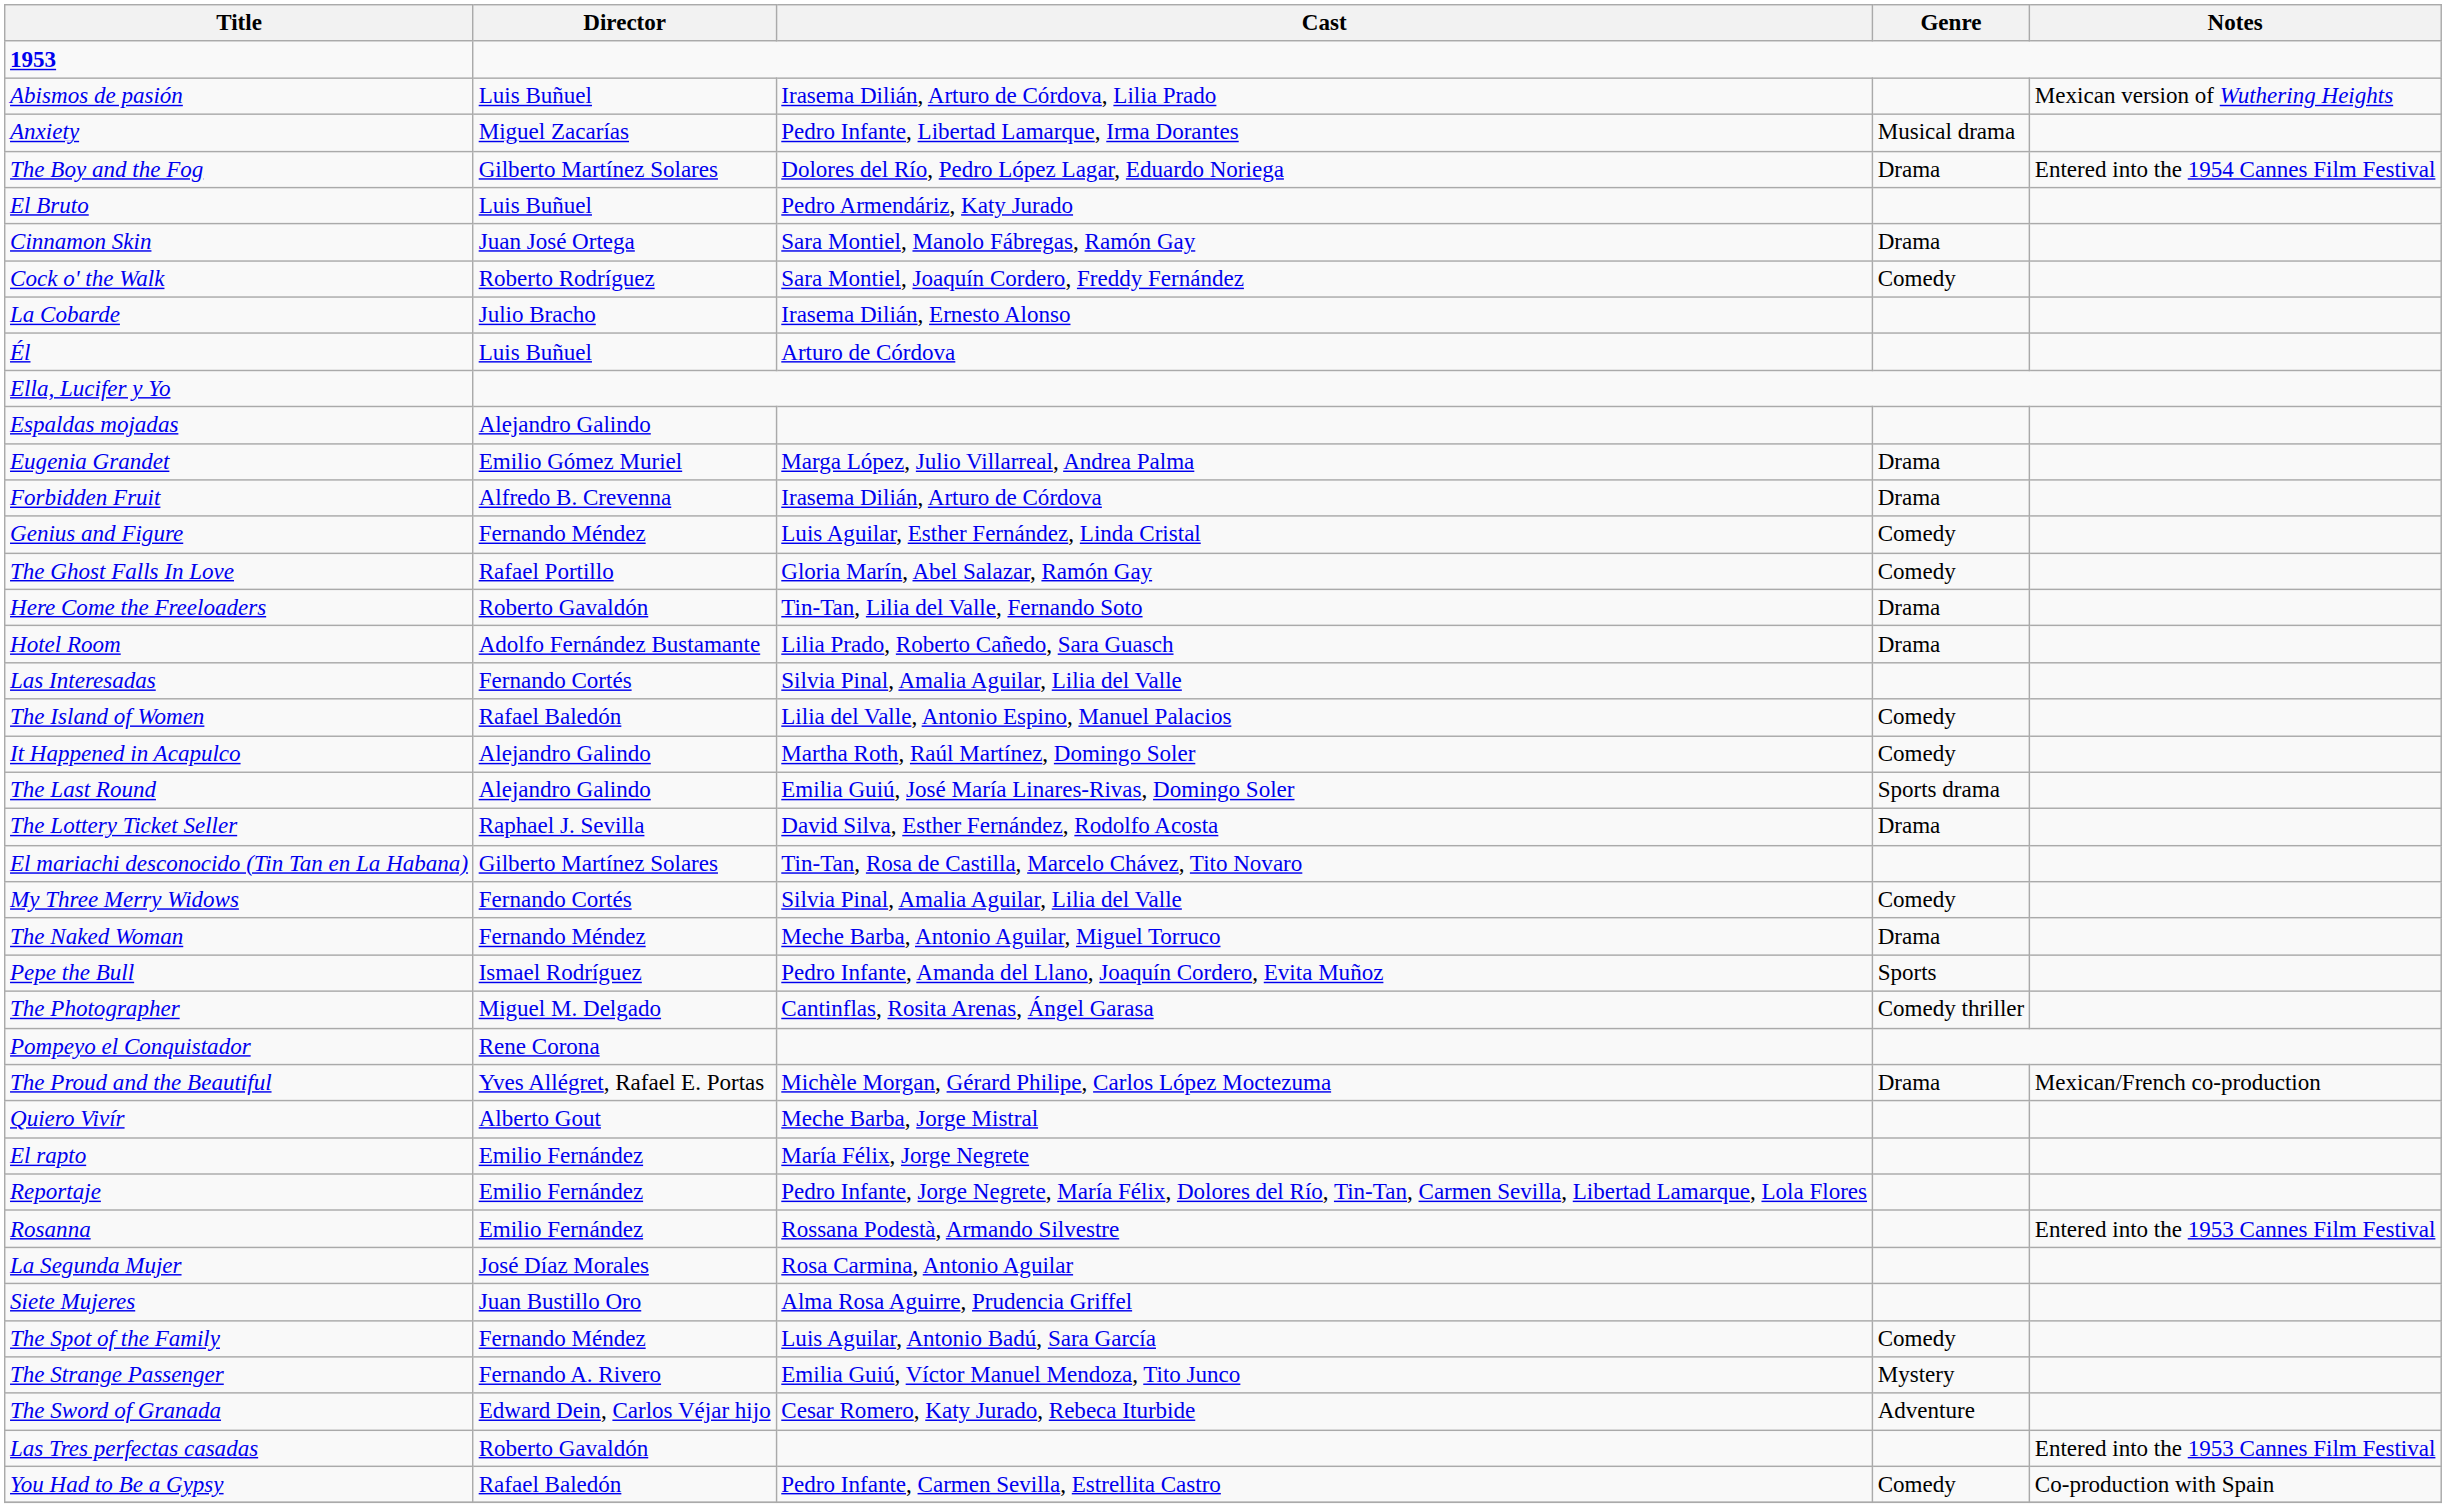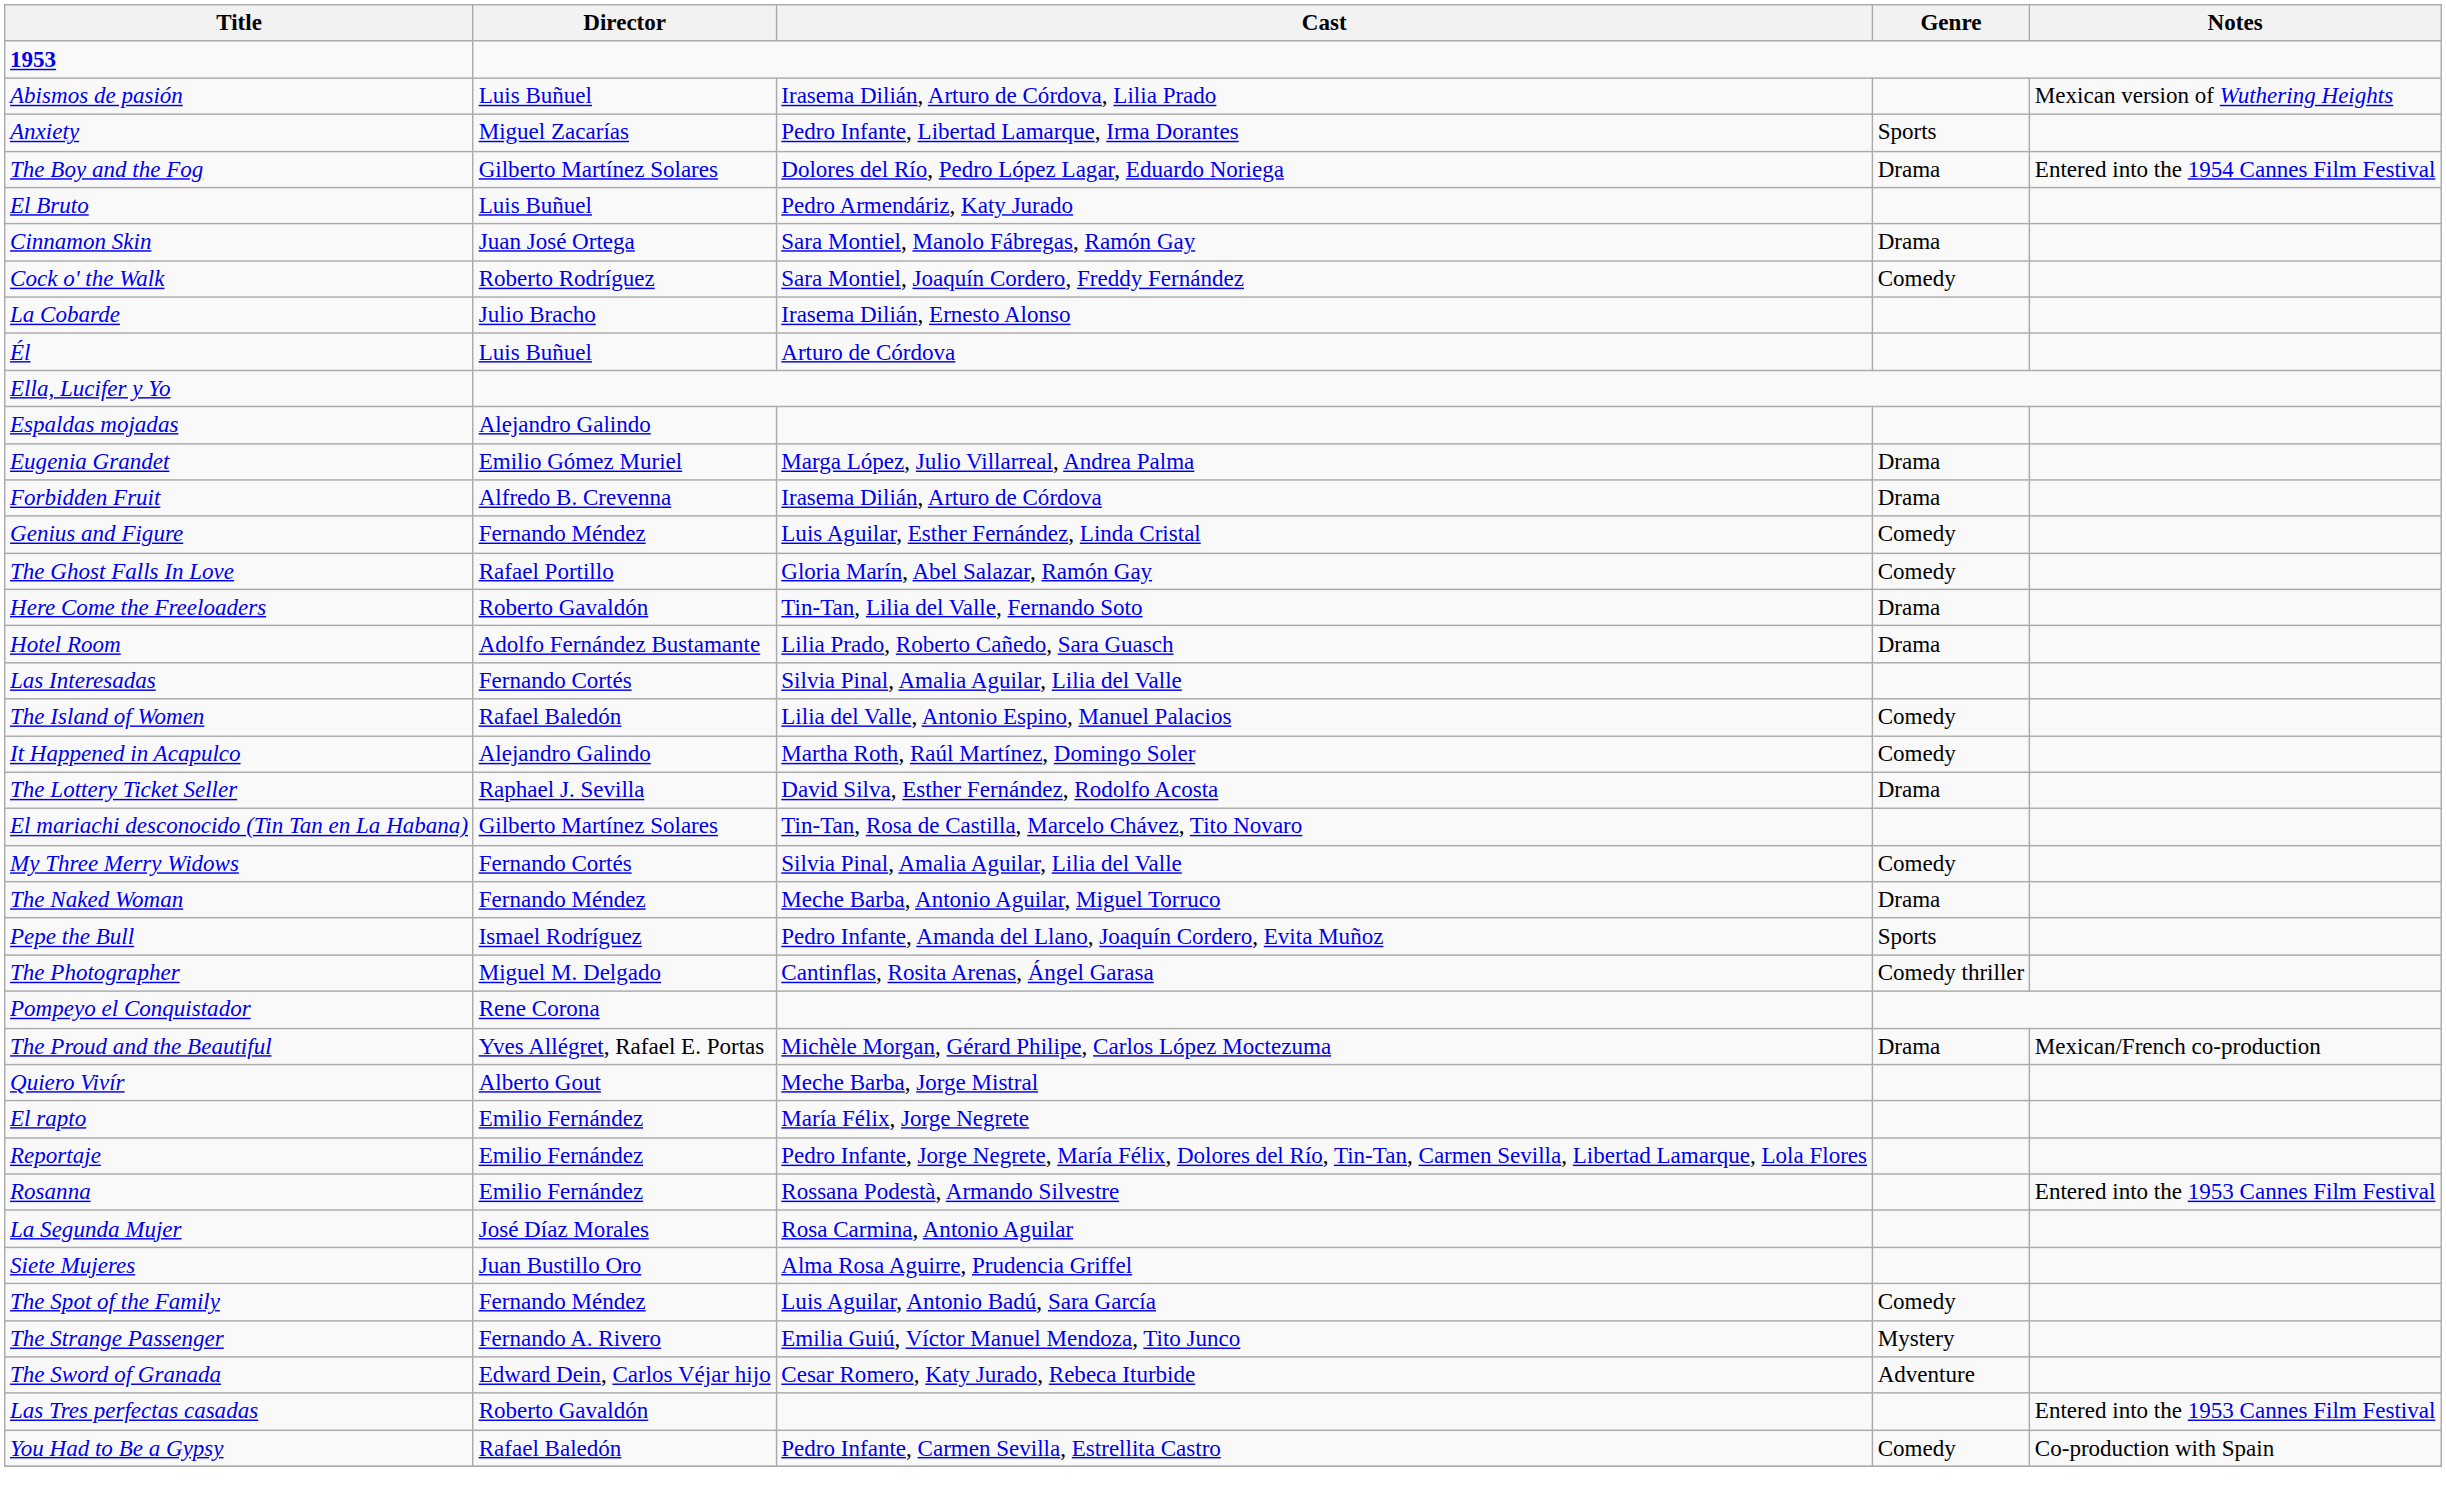Anxiety | Genre: Musical drama -> Sports
- row: The Last Round | Alejandro Galindo | Emilia Guiú, José María Linares-Rivas, Domingo Soler | Sports drama
